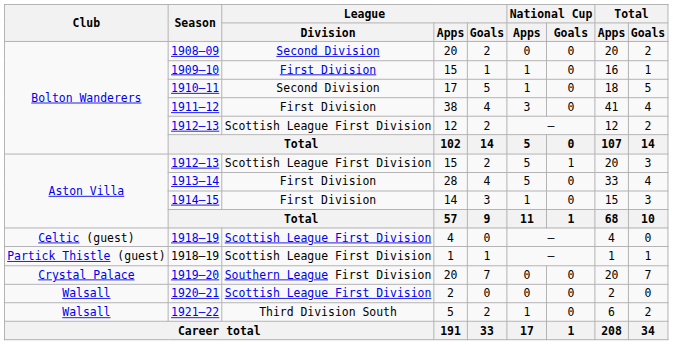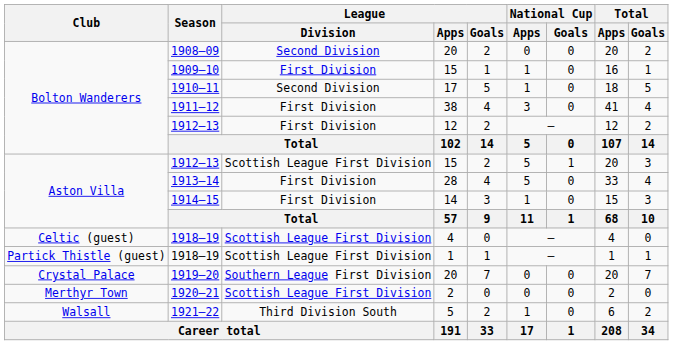1912–13 / 12 | League / Division: Scottish League First Division -> First Division
1920–21 | Club: Walsall -> Merthyr Town
